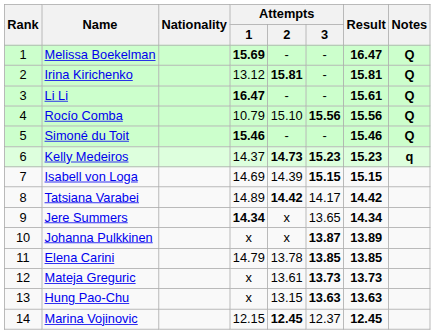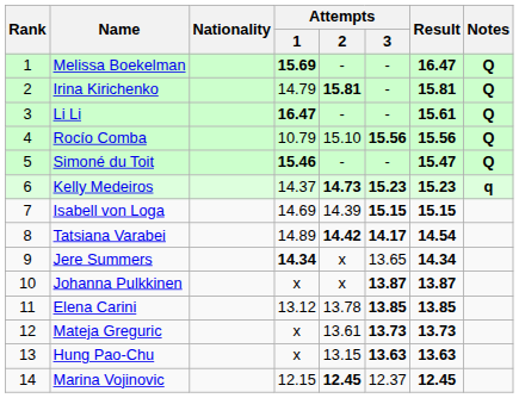Irina Kirichenko | Attempts / 1: 13.12 -> 14.79
Simoné du Toit | Result: 15.46 -> 15.47
Tatsiana Varabei | Attempts / 3: normal -> bold
Tatsiana Varabei | Result: 14.42 -> 14.54
Johanna Pulkkinen | Result: 13.89 -> 13.87
Elena Carini | Attempts / 1: 14.79 -> 13.12
